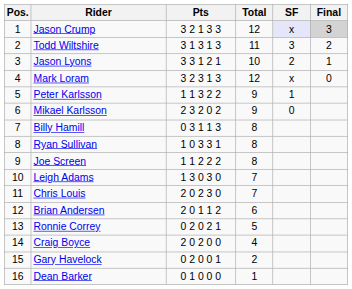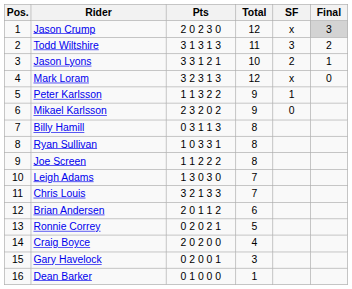Jason Crump | Pts: 3 2 1 3 3 -> 2 0 2 3 0
Jason Crump | SF: lavender background -> no background
Chris Louis | Pts: 2 0 2 3 0 -> 3 2 1 3 3
Gary Havelock | Total: 2 -> 3
